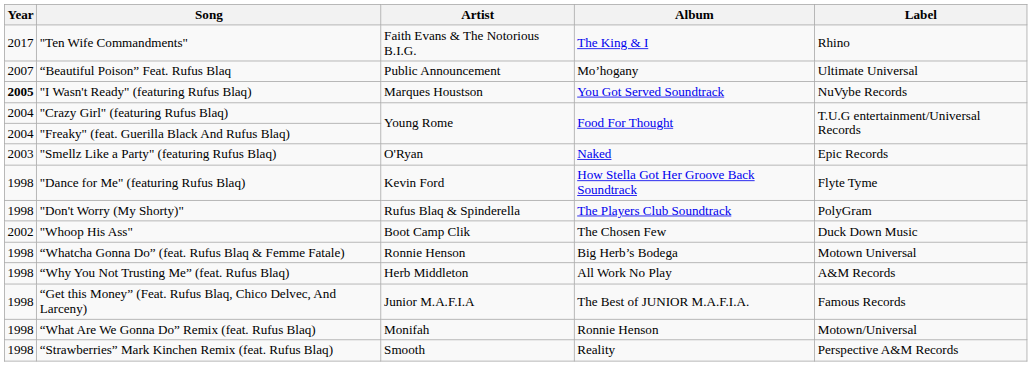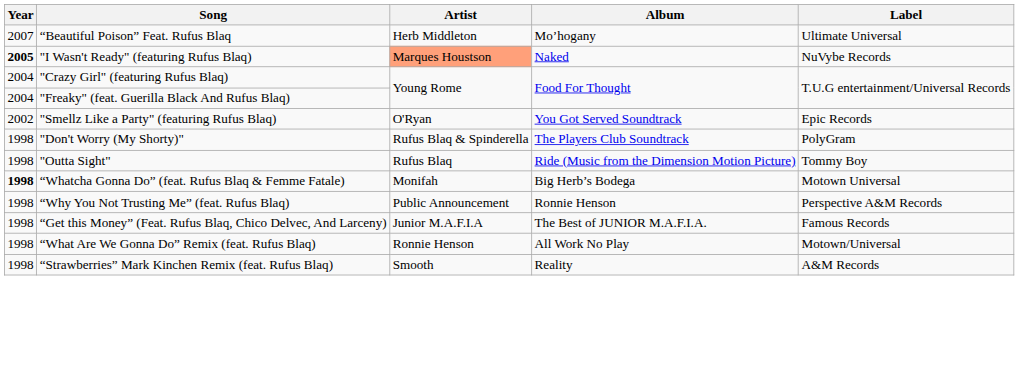- row: 2017 | "Ten Wife Commandments" | Faith Evans & The Notorious B.I.G. | The King & I | Rhino
“Beautiful Poison” Feat. Rufus Blaq | Artist: Public Announcement -> Herb Middleton
"I Wasn't Ready" (featuring Rufus Blaq) | Artist: no background -> lightsalmon background
"I Wasn't Ready" (featuring Rufus Blaq) | Album: You Got Served Soundtrack -> Naked
"Smellz Like a Party" (featuring Rufus Blaq) | Year: 2003 -> 2002
"Smellz Like a Party" (featuring Rufus Blaq) | Album: Naked -> You Got Served Soundtrack
- row: 1998 | "Dance for Me" (featuring Rufus Blaq) | Kevin Ford | How Stella Got Her Groove Back Soundtrack | Flyte Tyme
- row: 2002 | "Whoop His Ass" | Boot Camp Clik | The Chosen Few | Duck Down Music
+ row: 1998 | "Outta Sight" | Rufus Blaq | Ride (Music from the Dimension Motion Picture) | Tommy Boy
“Whatcha Gonna Do” (feat. Rufus Blaq & Femme Fatale) | Year: normal -> bold
“Whatcha Gonna Do” (feat. Rufus Blaq & Femme Fatale) | Artist: Ronnie Henson -> Monifah
“Why You Not Trusting Me” (feat. Rufus Blaq) | Artist: Herb Middleton -> Public Announcement
“Why You Not Trusting Me” (feat. Rufus Blaq) | Album: All Work No Play -> Ronnie Henson
“Why You Not Trusting Me” (feat. Rufus Blaq) | Label: A&M Records -> Perspective A&M Records
“What Are We Gonna Do” Remix (feat. Rufus Blaq) | Artist: Monifah -> Ronnie Henson
“What Are We Gonna Do” Remix (feat. Rufus Blaq) | Album: Ronnie Henson -> All Work No Play
“Strawberries” Mark Kinchen Remix (feat. Rufus Blaq) | Label: Perspective A&M Records -> A&M Records
